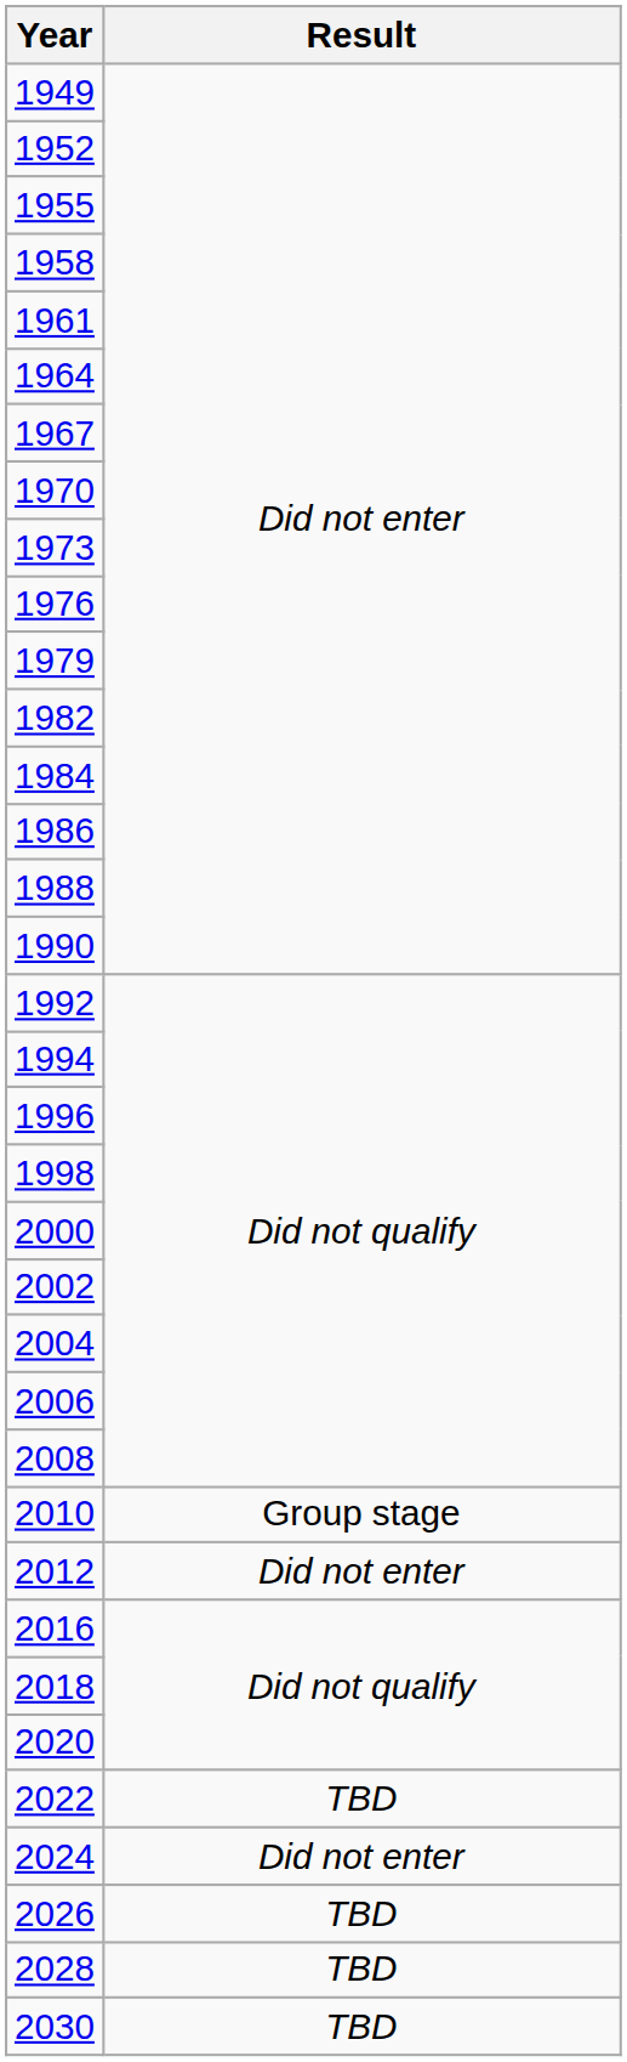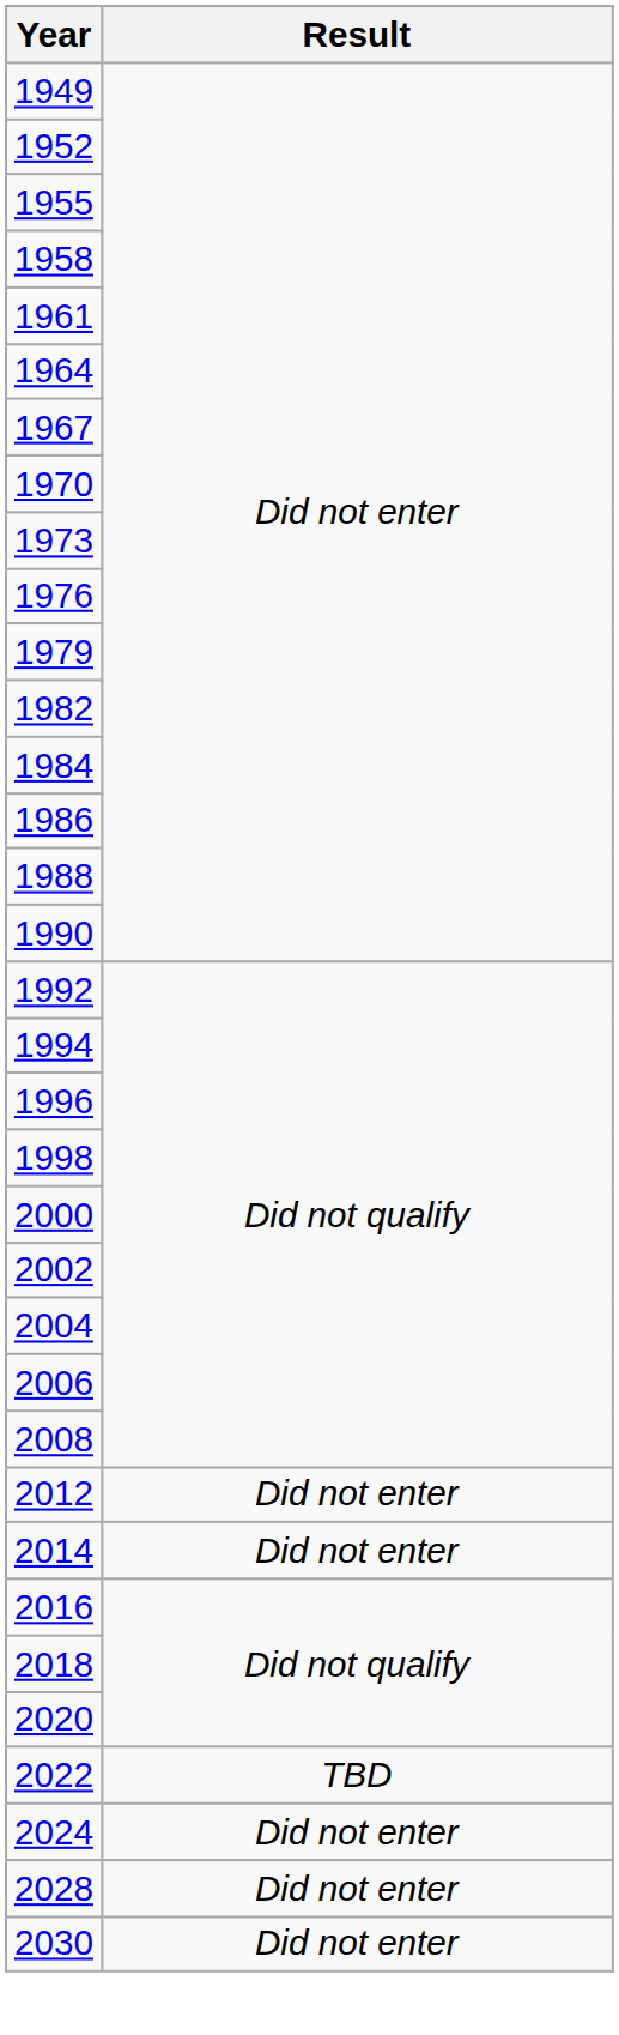- row: 2010 | Group stage
+ row: 2014 | Did not enter
- row: 2026 | TBD
2028 | Result: TBD -> Did not enter
2030 | Result: TBD -> Did not enter
